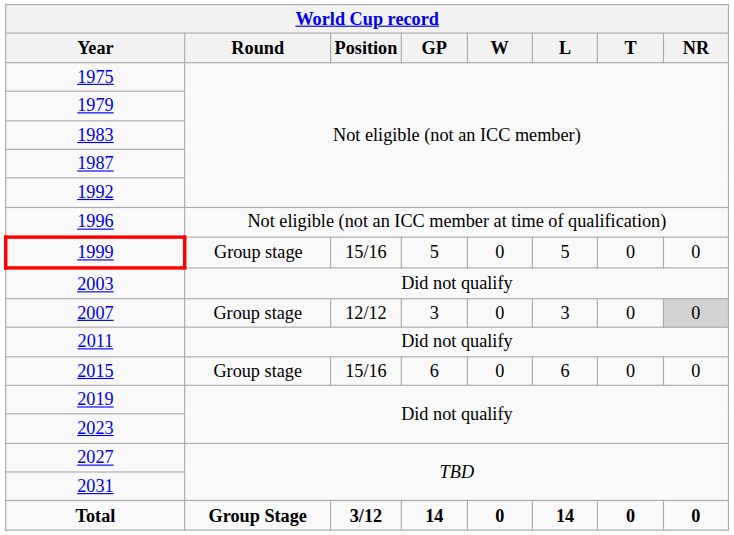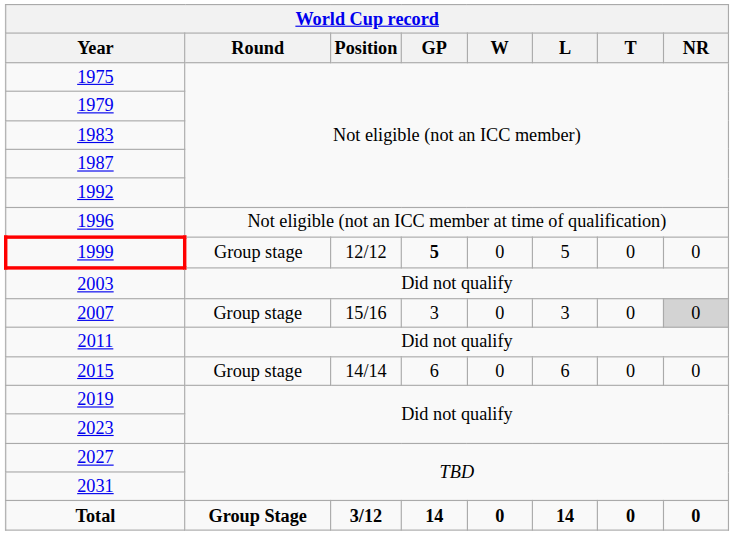1999 | Position: 15/16 -> 12/12
1999 | GP: normal -> bold
2007 | Position: 12/12 -> 15/16
2015 | Position: 15/16 -> 14/14
